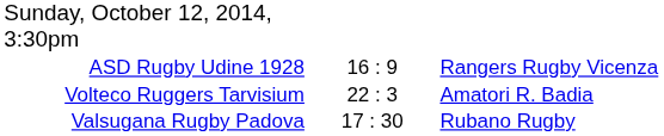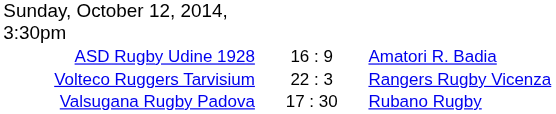ASD Rugby Udine 1928 | column 3: Rangers Rugby Vicenza -> Amatori R. Badia
Volteco Ruggers Tarvisium | column 3: Amatori R. Badia -> Rangers Rugby Vicenza
